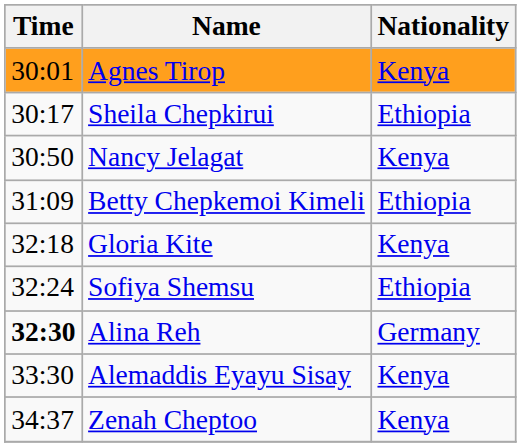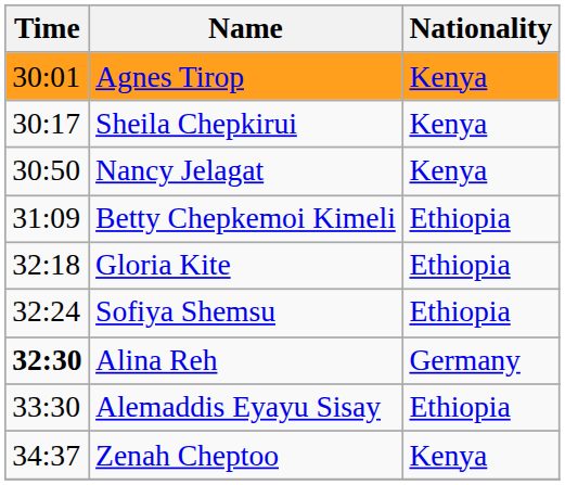Sheila Chepkirui | Nationality: Ethiopia -> Kenya
Gloria Kite | Nationality: Kenya -> Ethiopia
Alemaddis Eyayu Sisay | Nationality: Kenya -> Ethiopia
